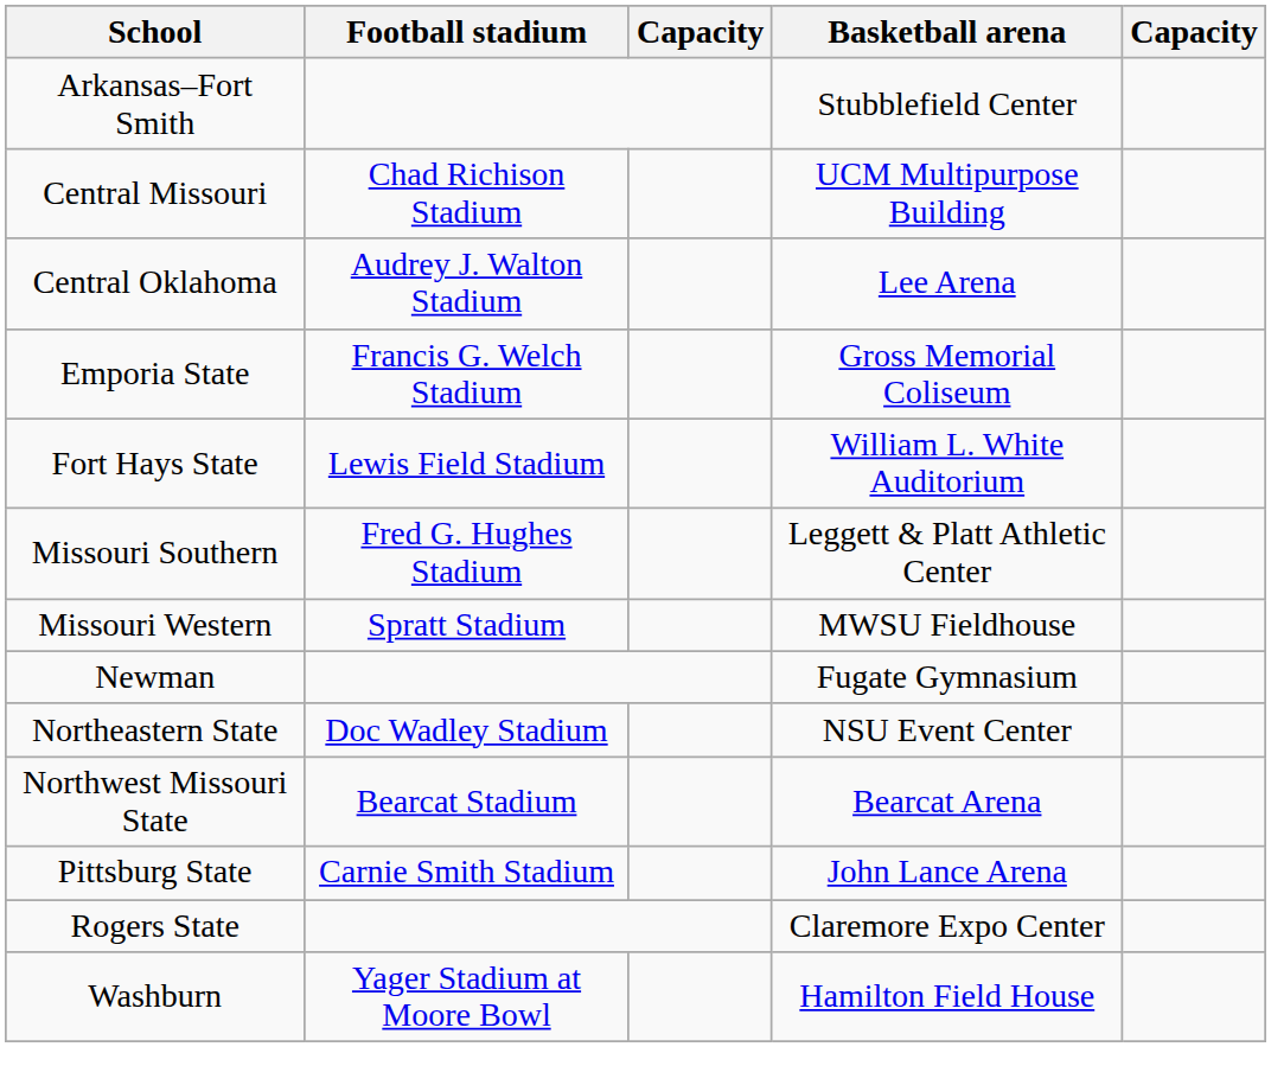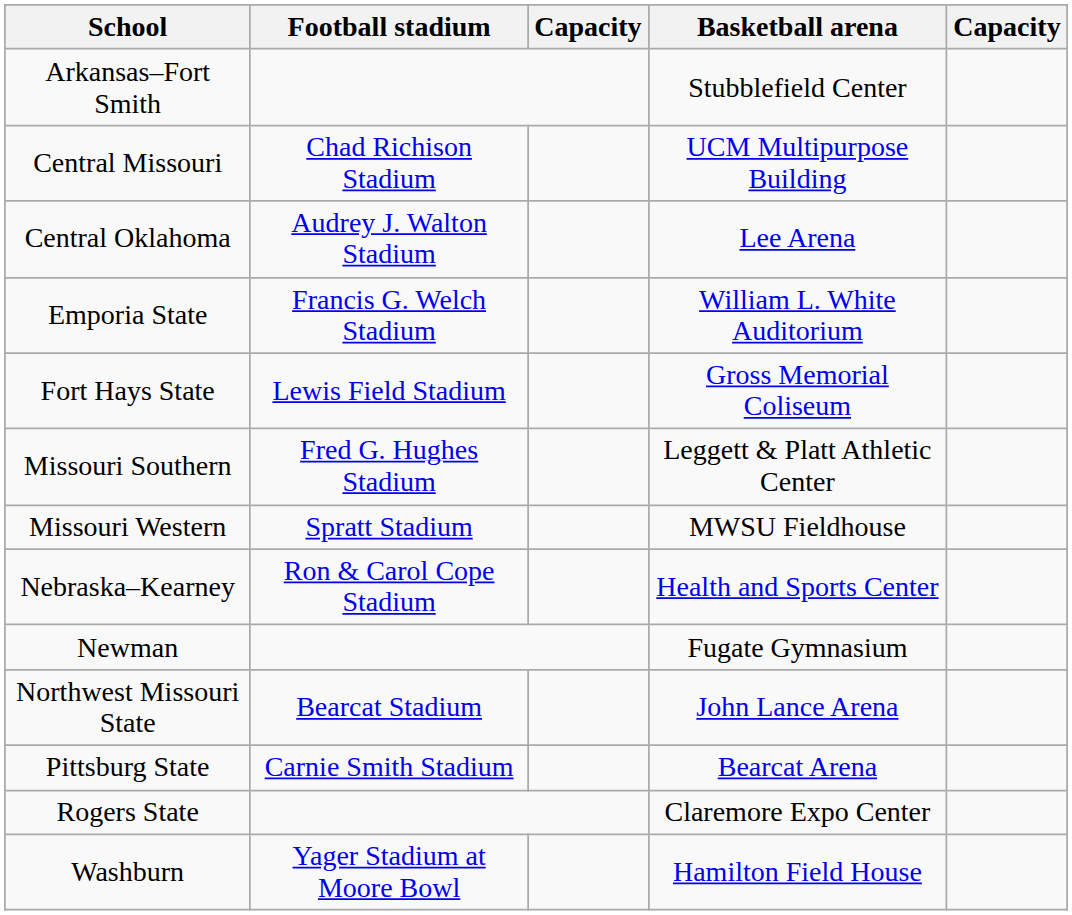Emporia State | Basketball arena: Gross Memorial Coliseum -> William L. White Auditorium
Fort Hays State | Basketball arena: William L. White Auditorium -> Gross Memorial Coliseum
+ row: Nebraska–Kearney | Ron & Carol Cope Stadium | Health and Sports Center
- row: Northeastern State | Doc Wadley Stadium | NSU Event Center
Northwest Missouri State | Basketball arena: Bearcat Arena -> John Lance Arena
Pittsburg State | Basketball arena: John Lance Arena -> Bearcat Arena
